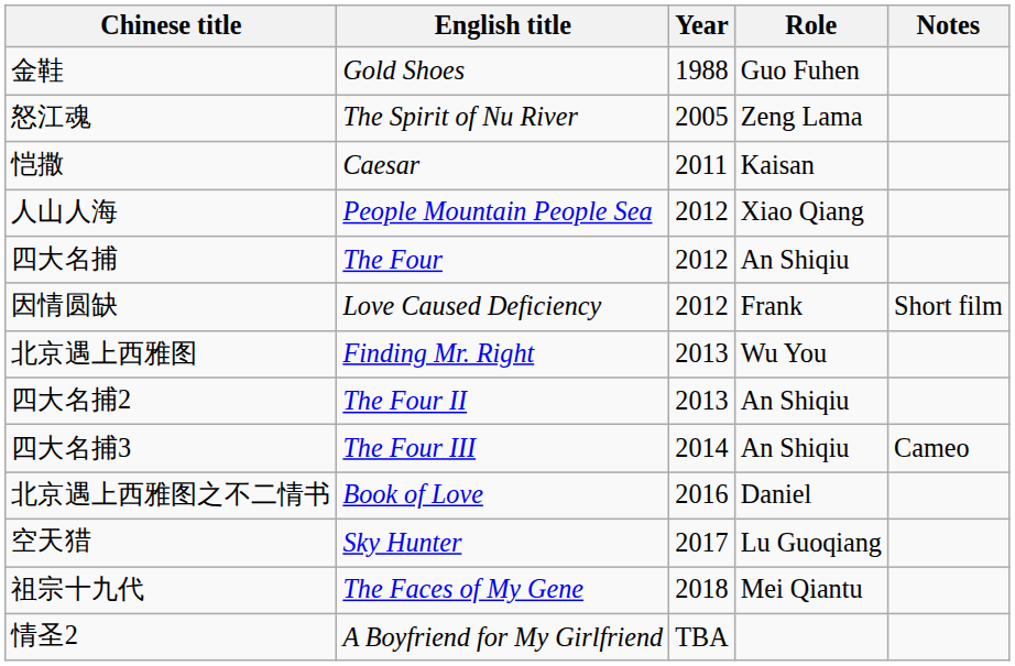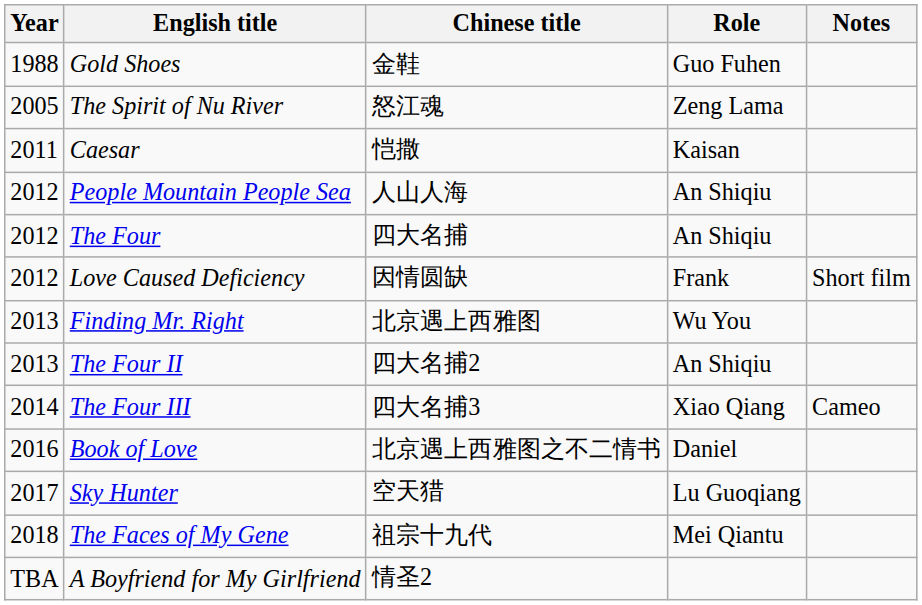columns swapped: Year <-> Chinese title
People Mountain People Sea | Role: Xiao Qiang -> An Shiqiu
The Four III | Role: An Shiqiu -> Xiao Qiang
